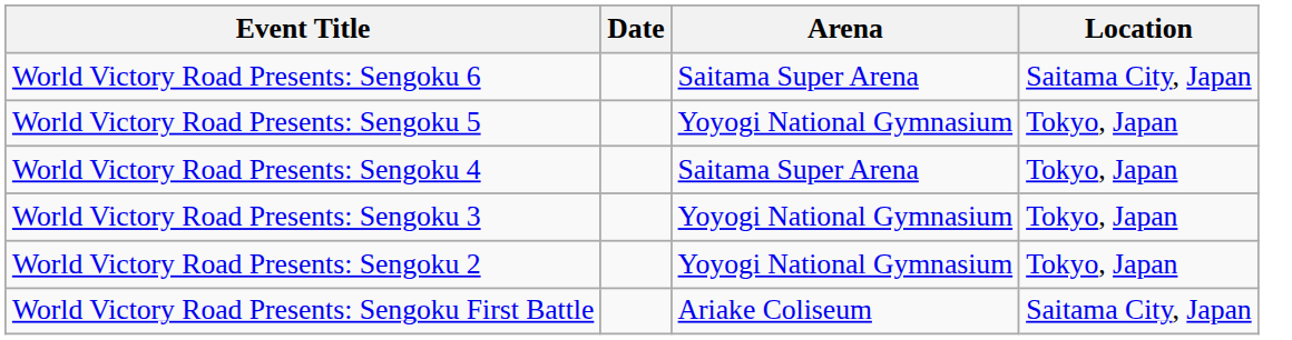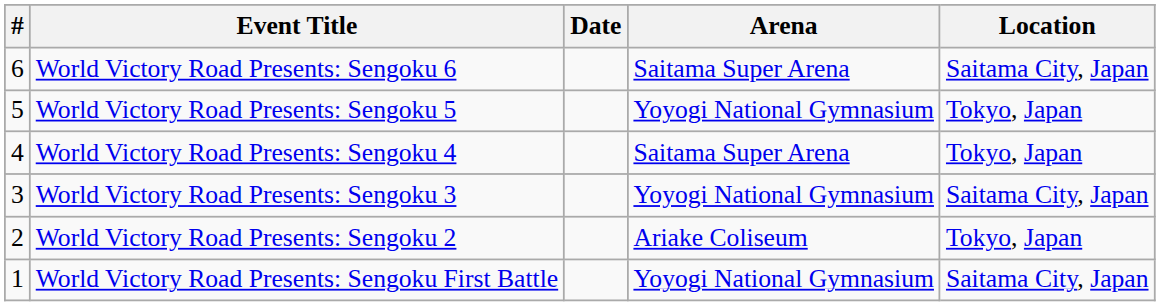+ column: # | 6 | 5 | 4 | 3 | 2 | 1
World Victory Road Presents: Sengoku 3 | Location: Tokyo, Japan -> Saitama City, Japan
World Victory Road Presents: Sengoku 2 | Arena: Yoyogi National Gymnasium -> Ariake Coliseum
World Victory Road Presents: Sengoku First Battle | Arena: Ariake Coliseum -> Yoyogi National Gymnasium
